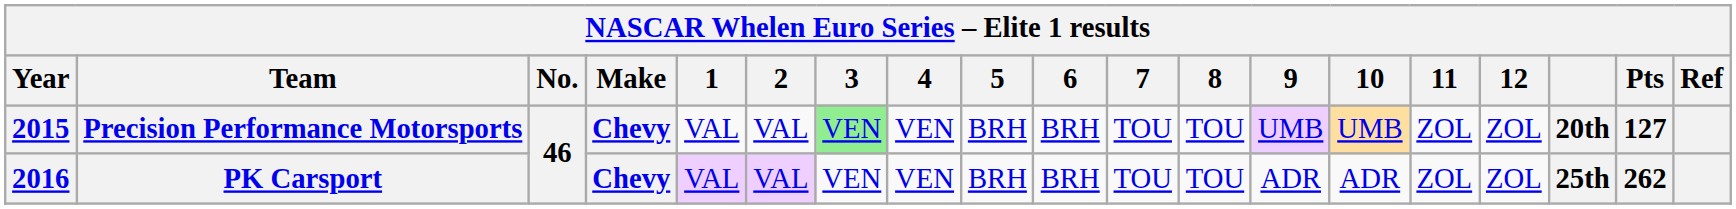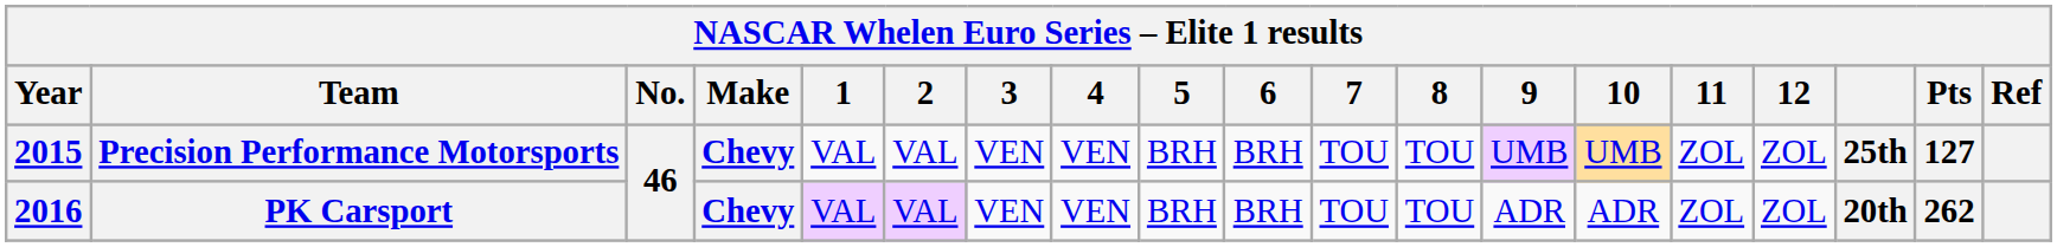Precision Performance Motorsports | 3: lightgreen background -> no background
Precision Performance Motorsports | column 17: 20th -> 25th
PK Carsport | column 17: 25th -> 20th
